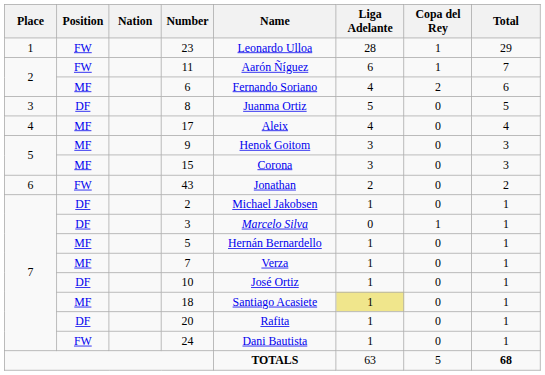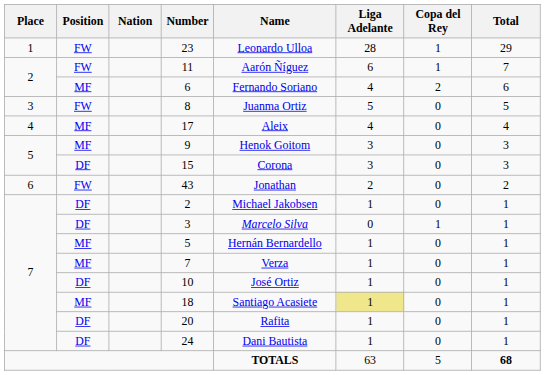8 | Position: DF -> FW
15 | Position: MF -> DF
24 | Position: FW -> DF
